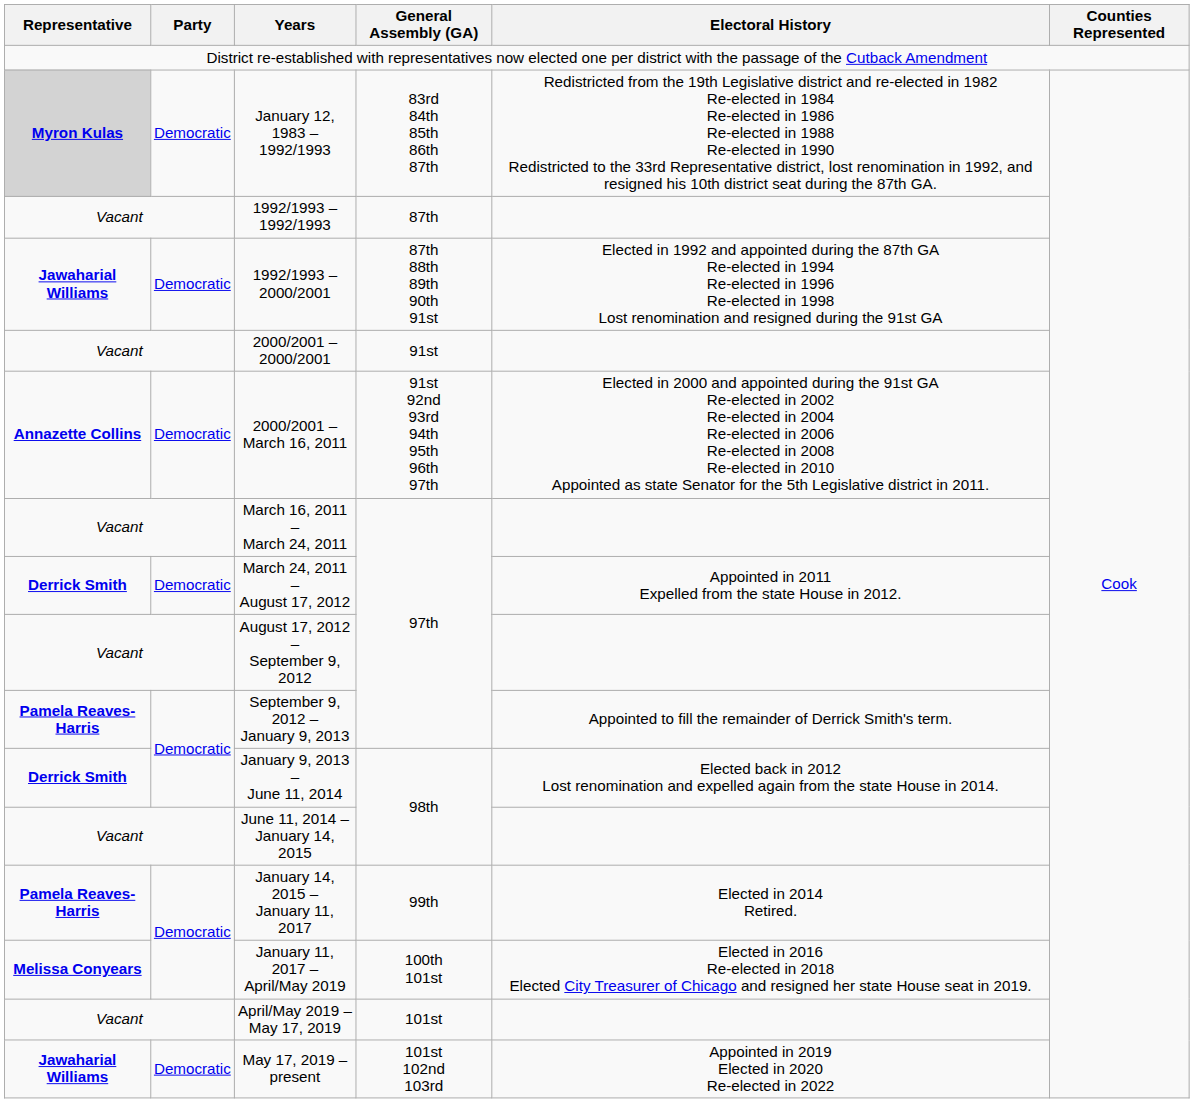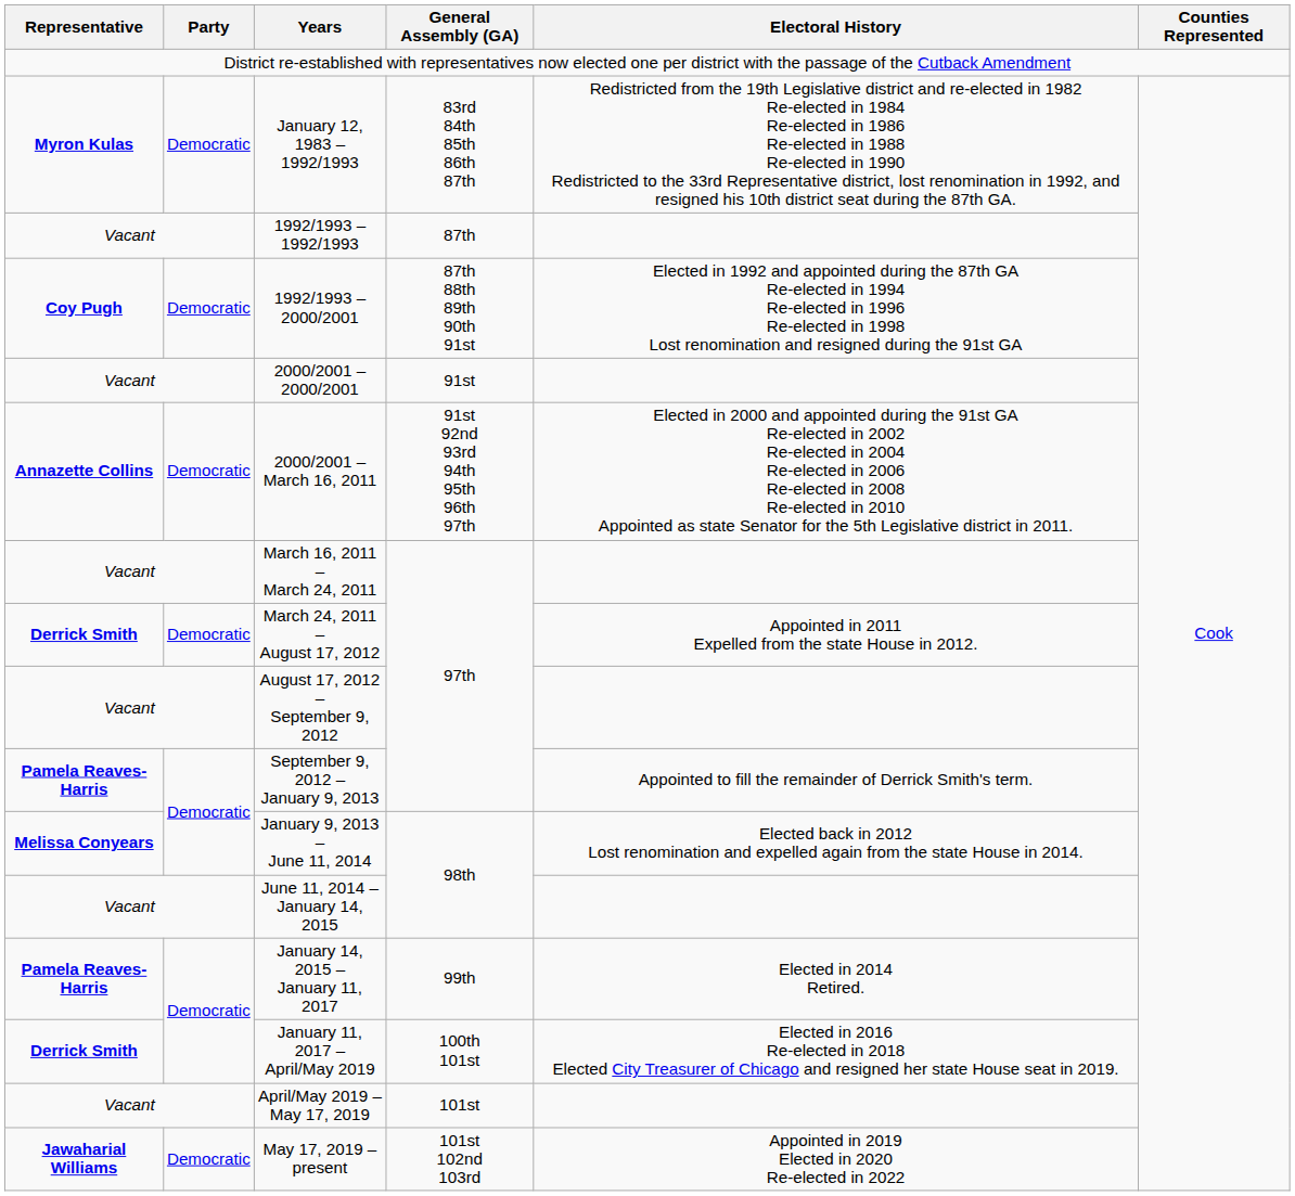January 12, 1983 – 1992/1993 | Representative: lightgrey background -> no background
1992/1993 – 2000/2001 | Representative: Jawaharial Williams -> Coy Pugh
January 9, 2013 – June 11, 2014 | Representative: Derrick Smith -> Melissa Conyears
January 11, 2017 – April/May 2019 | Representative: Melissa Conyears -> Derrick Smith
